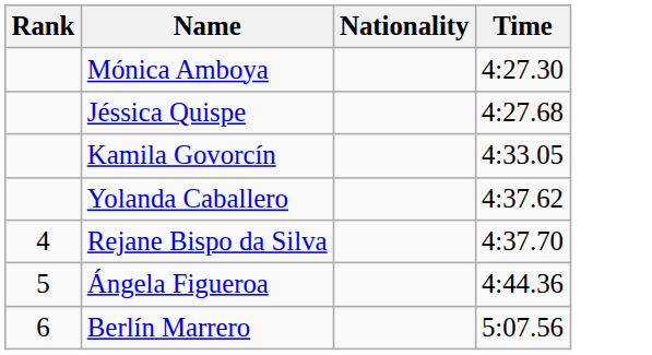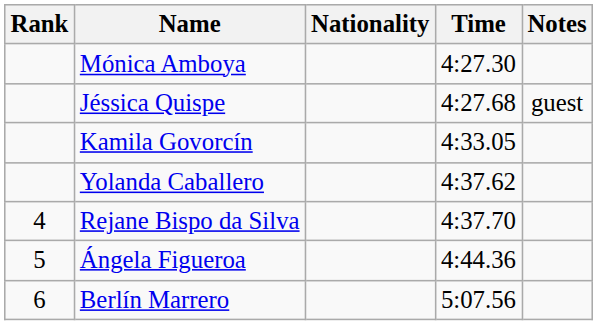+ column: Notes | guest
